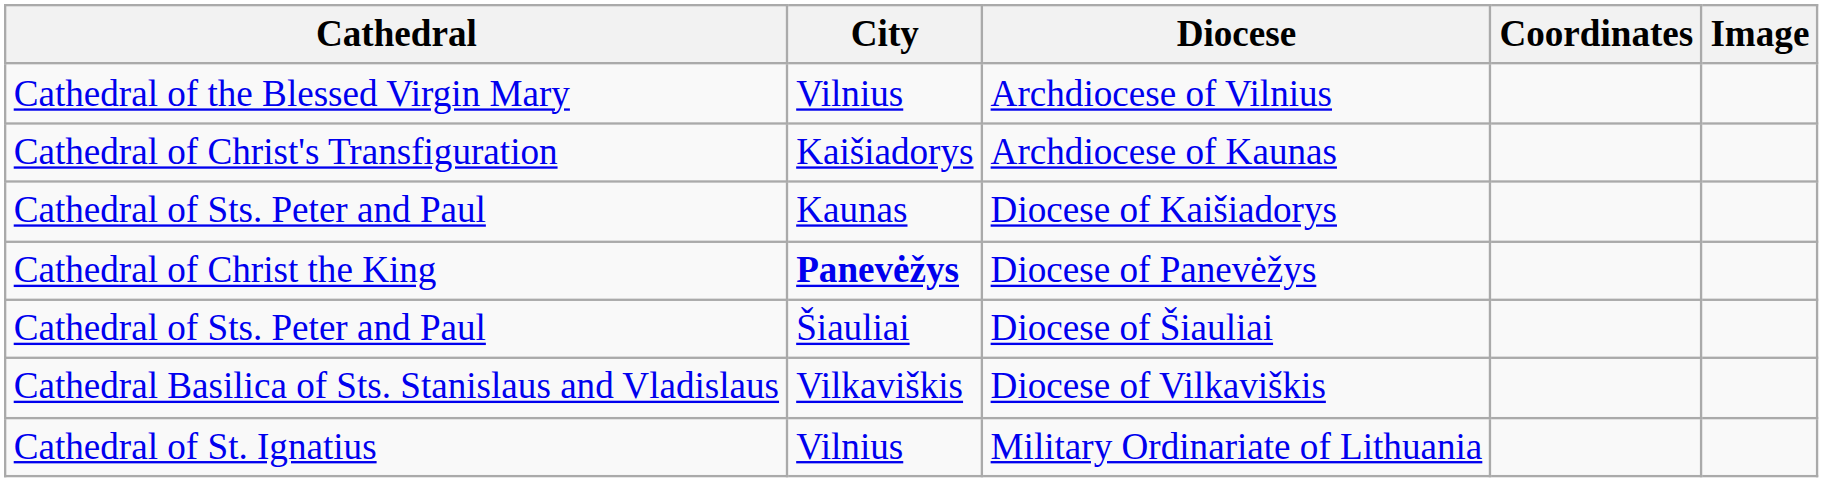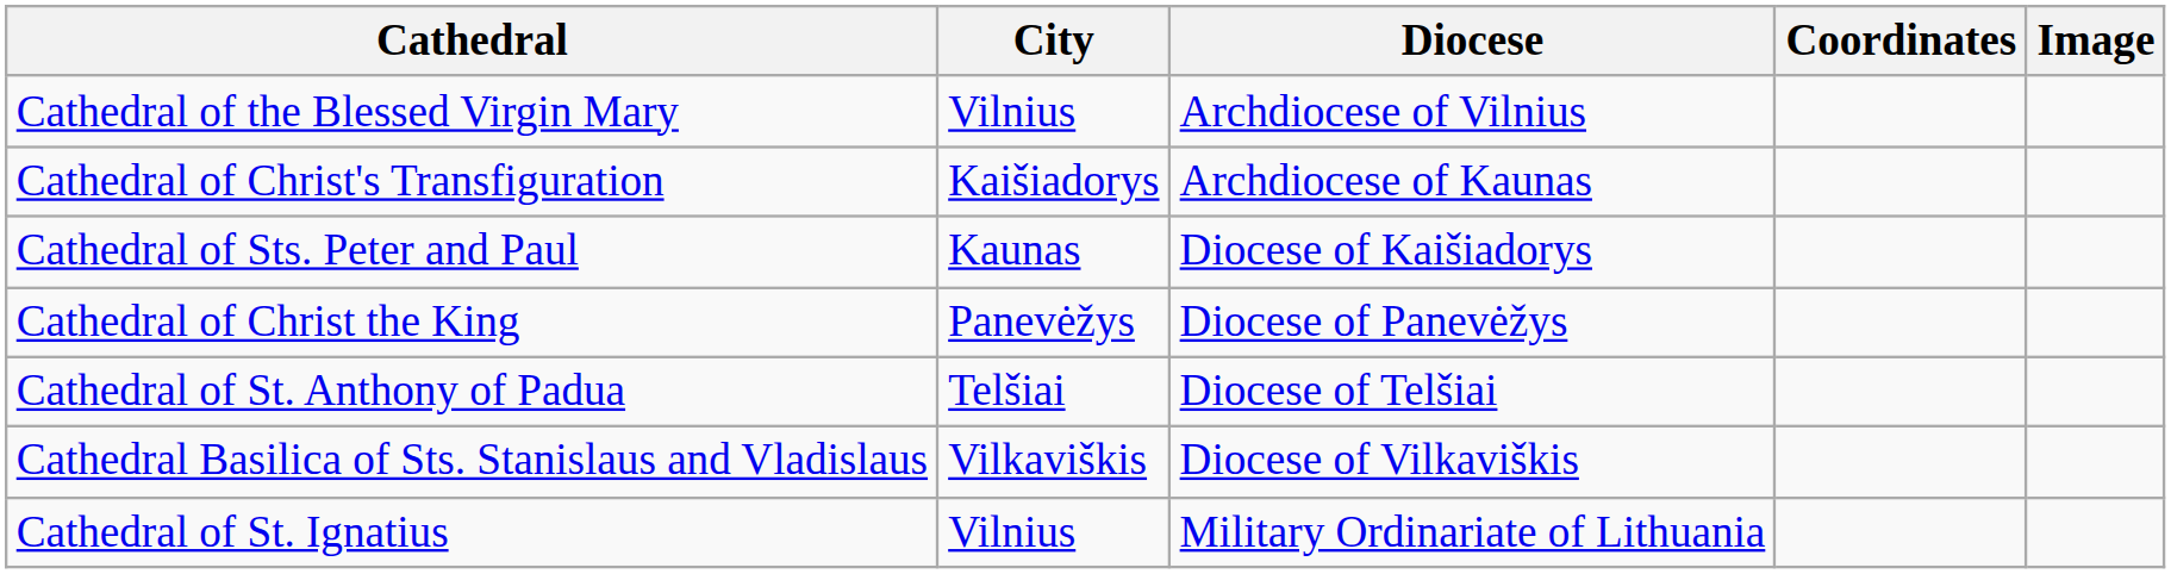Diocese of Panevėžys | City: bold -> normal
- row: Cathedral of Sts. Peter and Paul | Šiauliai | Diocese of Šiauliai
+ row: Cathedral of St. Anthony of Padua | Telšiai | Diocese of Telšiai
